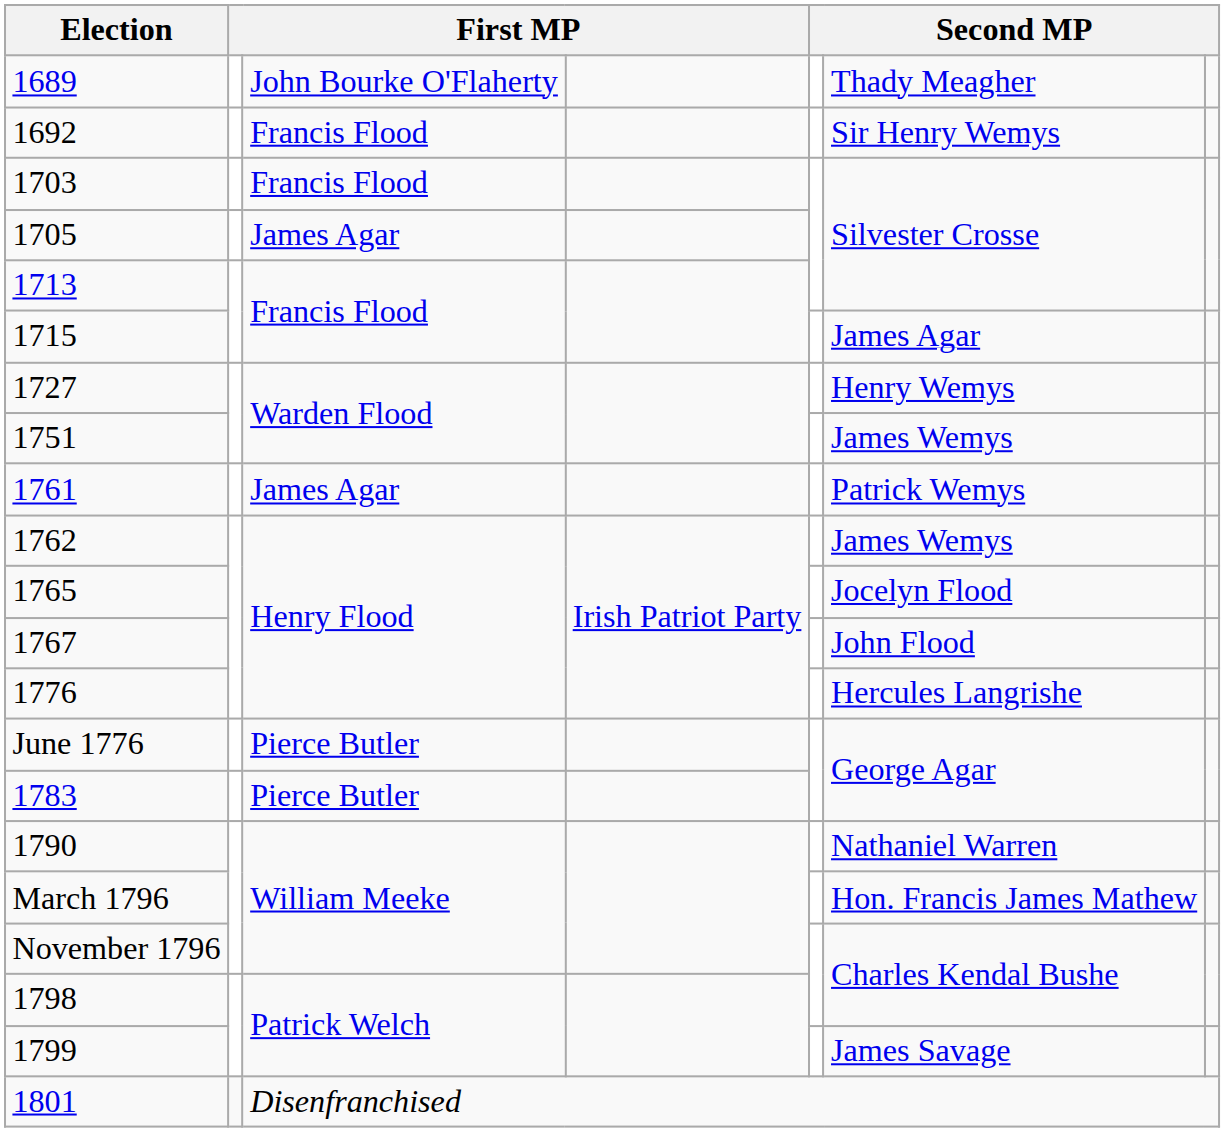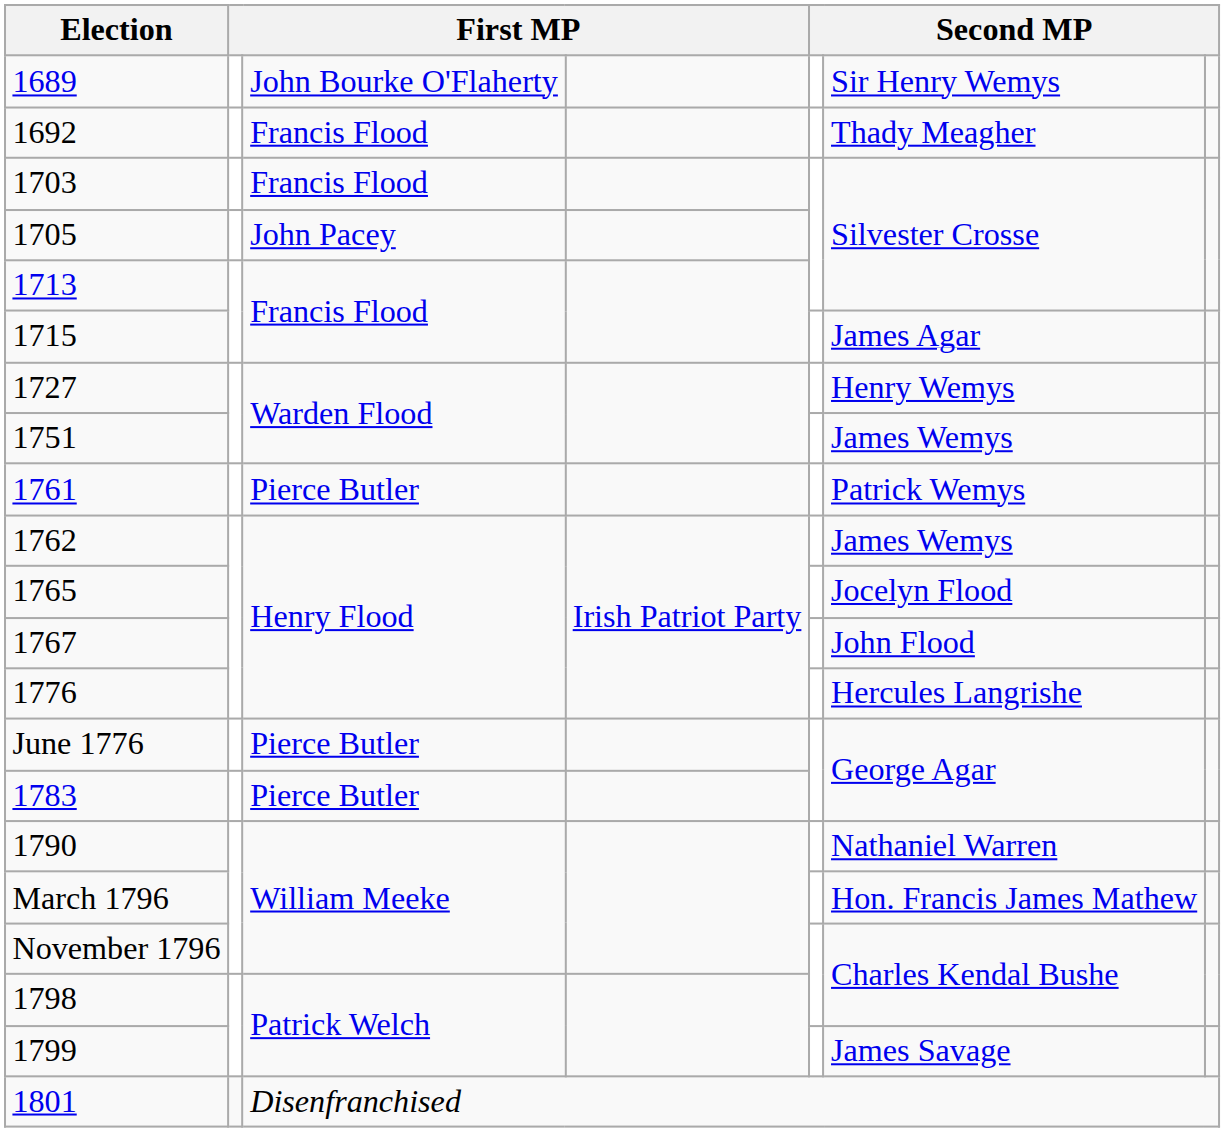1689 | column 6: Thady Meagher -> Sir Henry Wemys
1692 | column 6: Sir Henry Wemys -> Thady Meagher
1705 | column 3: James Agar -> John Pacey
1761 | column 3: James Agar -> Pierce Butler
